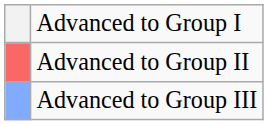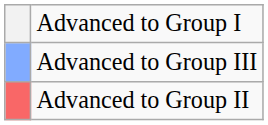rows swapped: Advanced to Group II <-> Advanced to Group III
